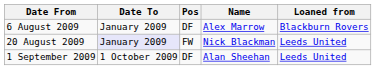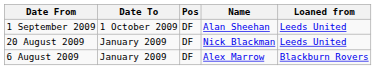rows swapped: 6 August 2009 <-> 1 September 2009
20 August 2009 | Date To: lavender background -> no background
20 August 2009 | Pos: FW -> DF
